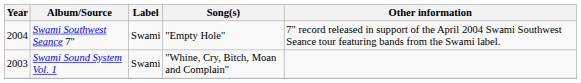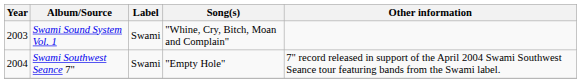rows swapped: Swami Sound System Vol. 1 <-> Swami Southwest Seance 7"
